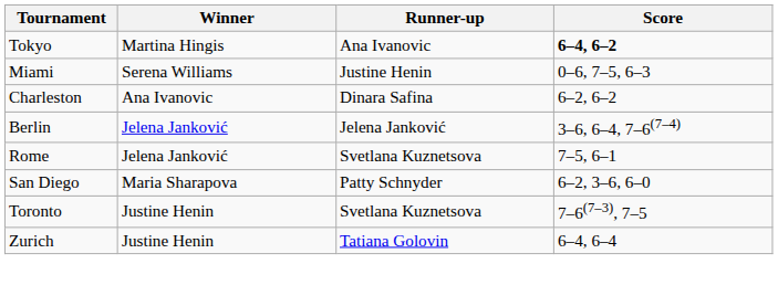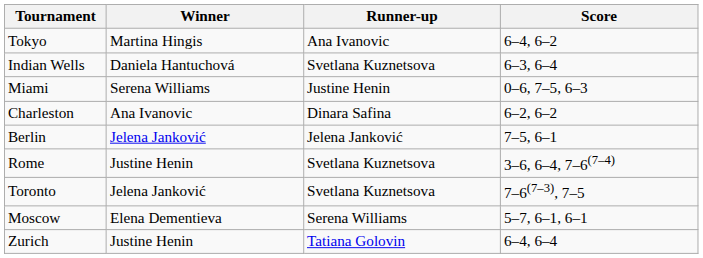Tokyo | Score: bold -> normal
+ row: Indian Wells | Daniela Hantuchová | Svetlana Kuznetsova | 6–3, 6–4
Berlin | Score: 3–6, 6–4, 7–6(7–4) -> 7–5, 6–1
Rome | Winner: Jelena Janković -> Justine Henin
Rome | Score: 7–5, 6–1 -> 3–6, 6–4, 7–6(7–4)
- row: San Diego | Maria Sharapova | Patty Schnyder | 6–2, 3–6, 6–0
Toronto | Winner: Justine Henin -> Jelena Janković
+ row: Moscow | Elena Dementieva | Serena Williams | 5–7, 6–1, 6–1
